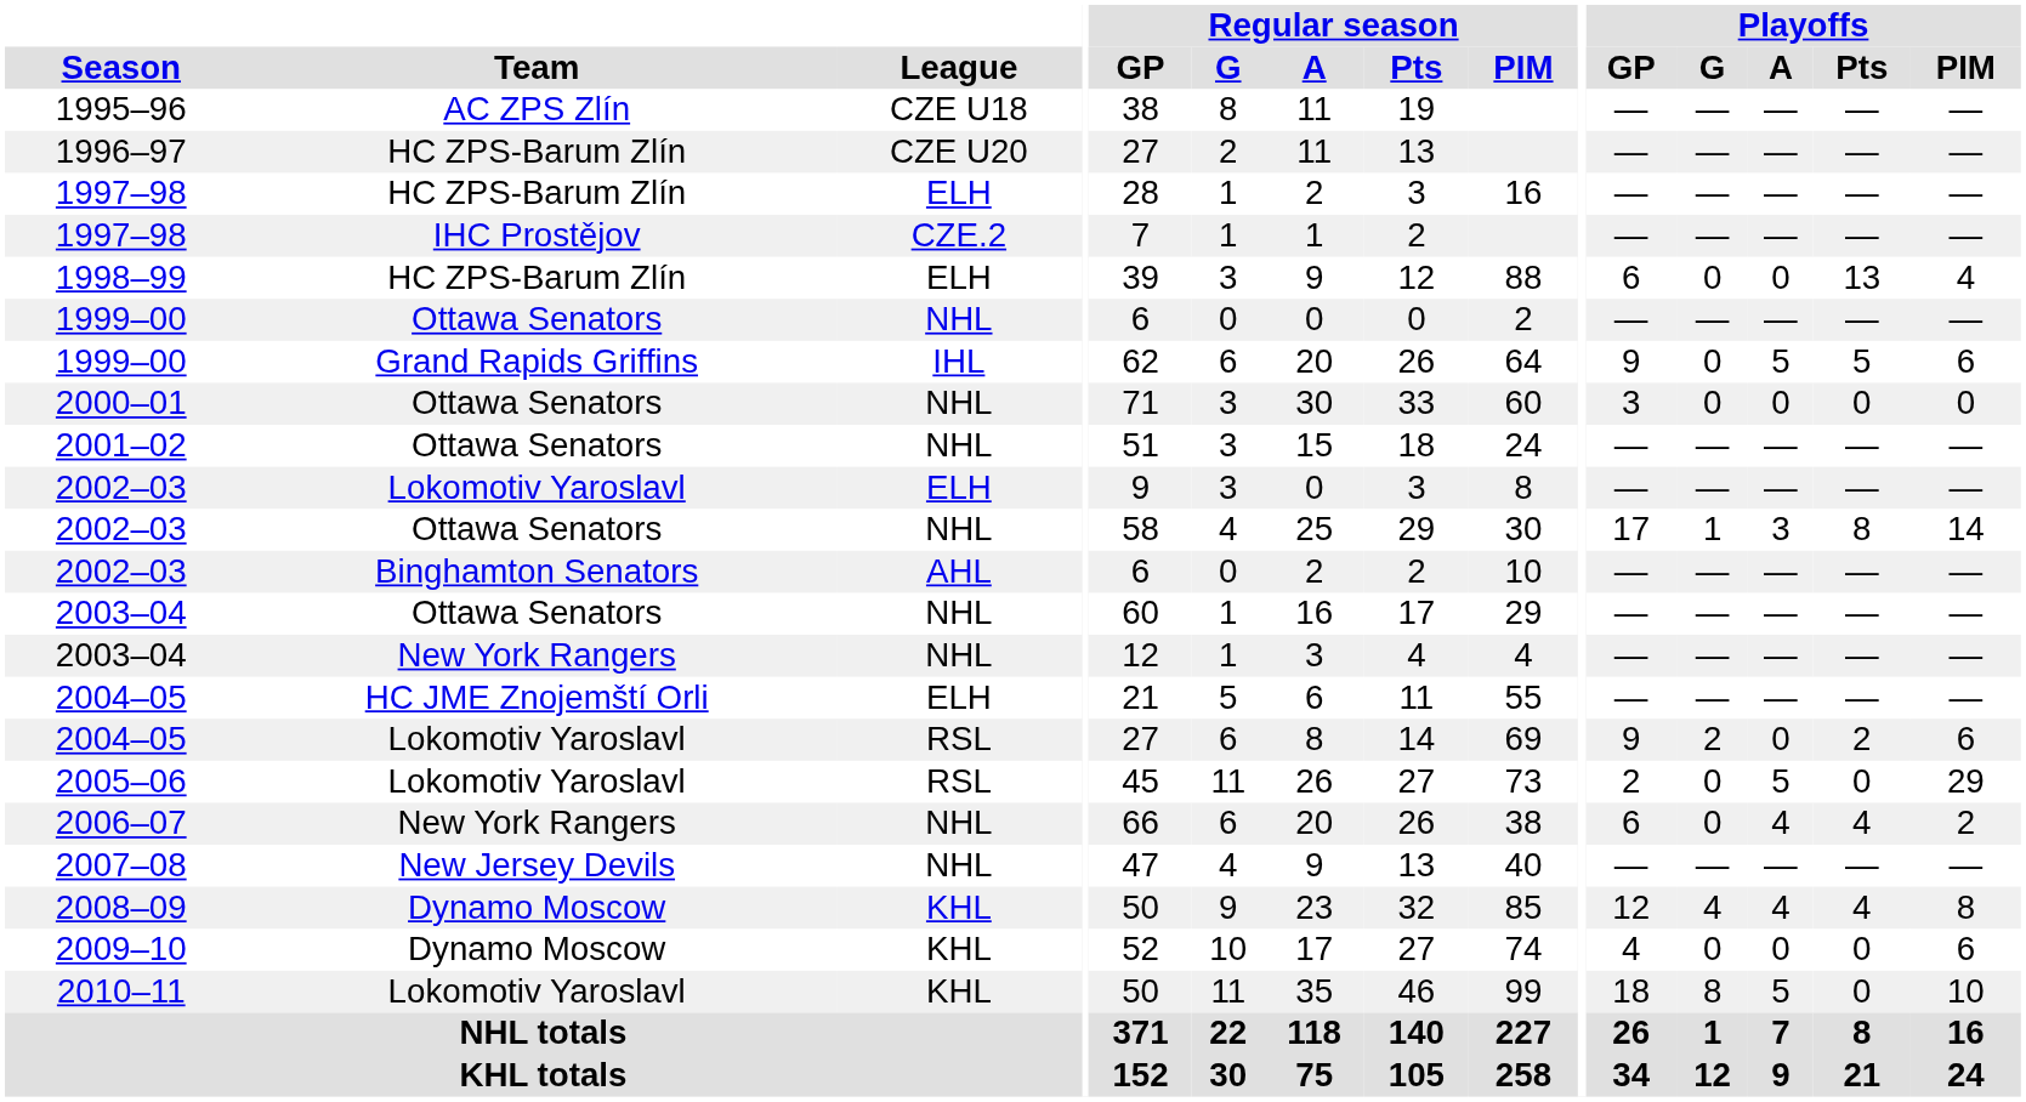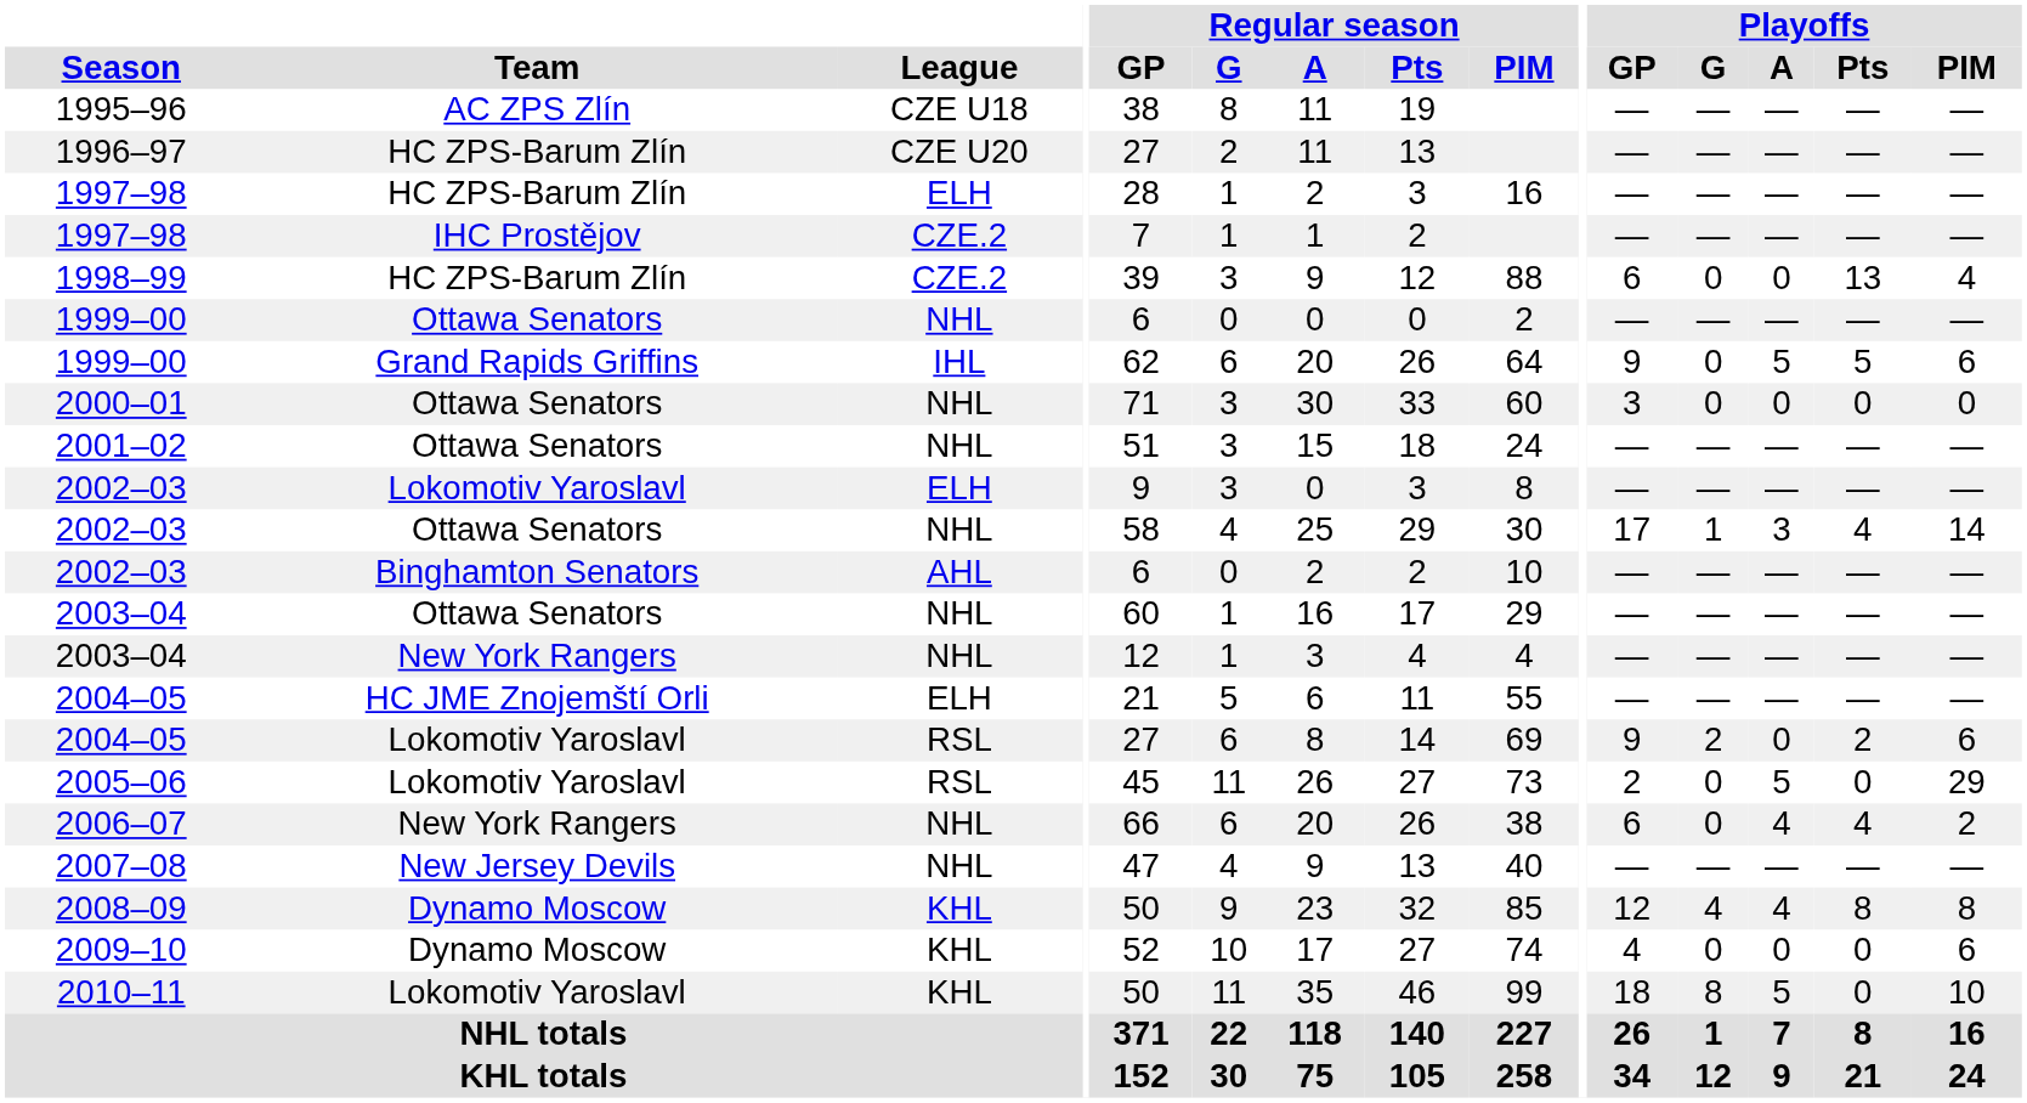1998–99 | League: ELH -> CZE.2
2002–03 / Ottawa Senators | Playoffs / Pts: 8 -> 4
2008–09 | Playoffs / Pts: 4 -> 8
